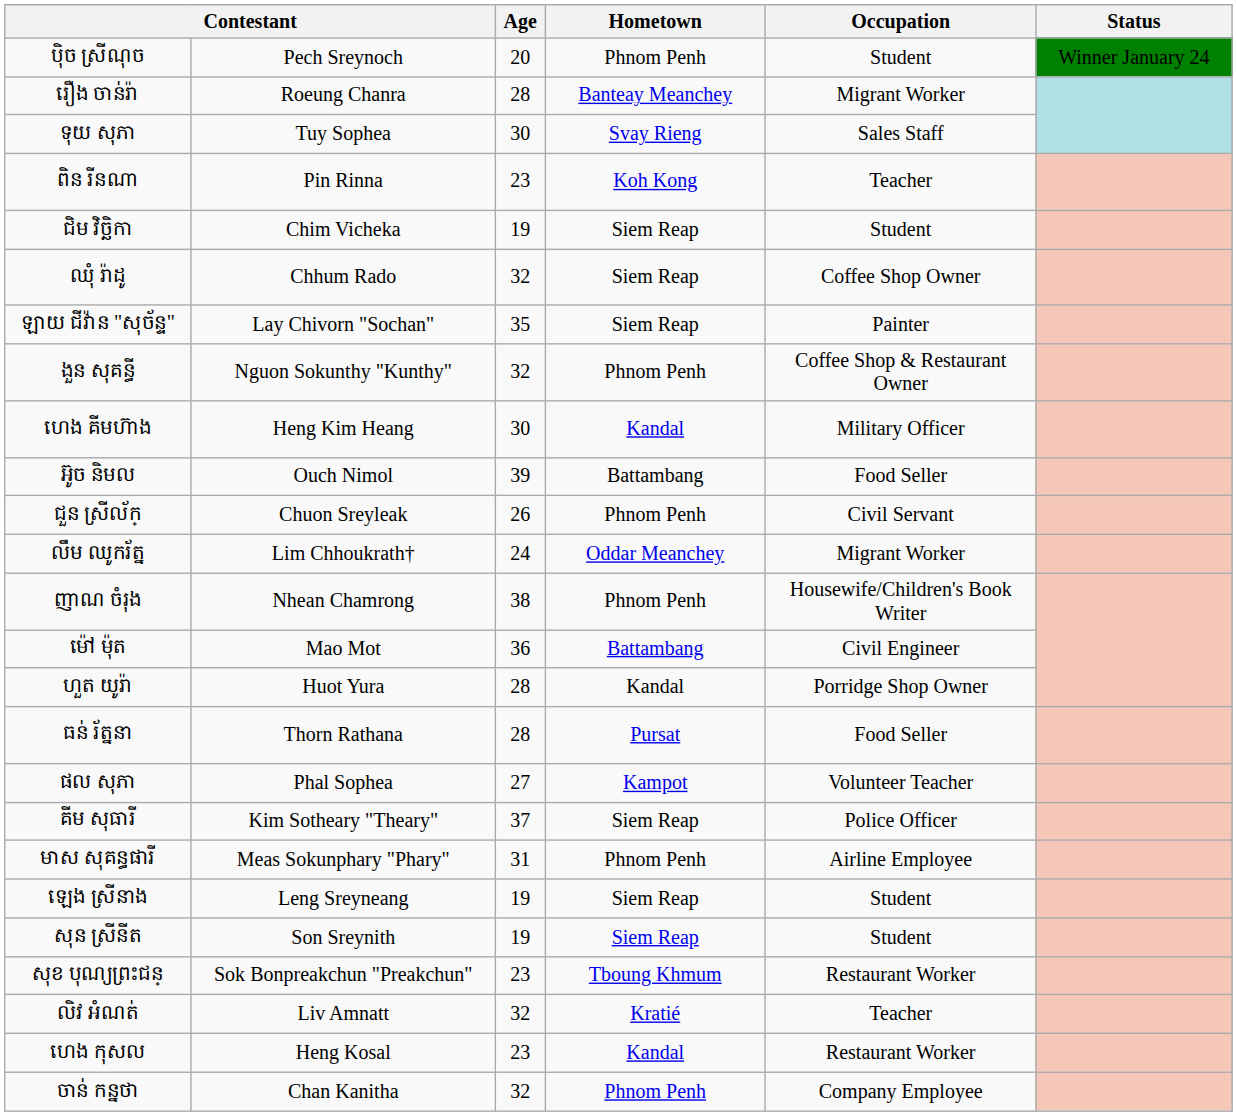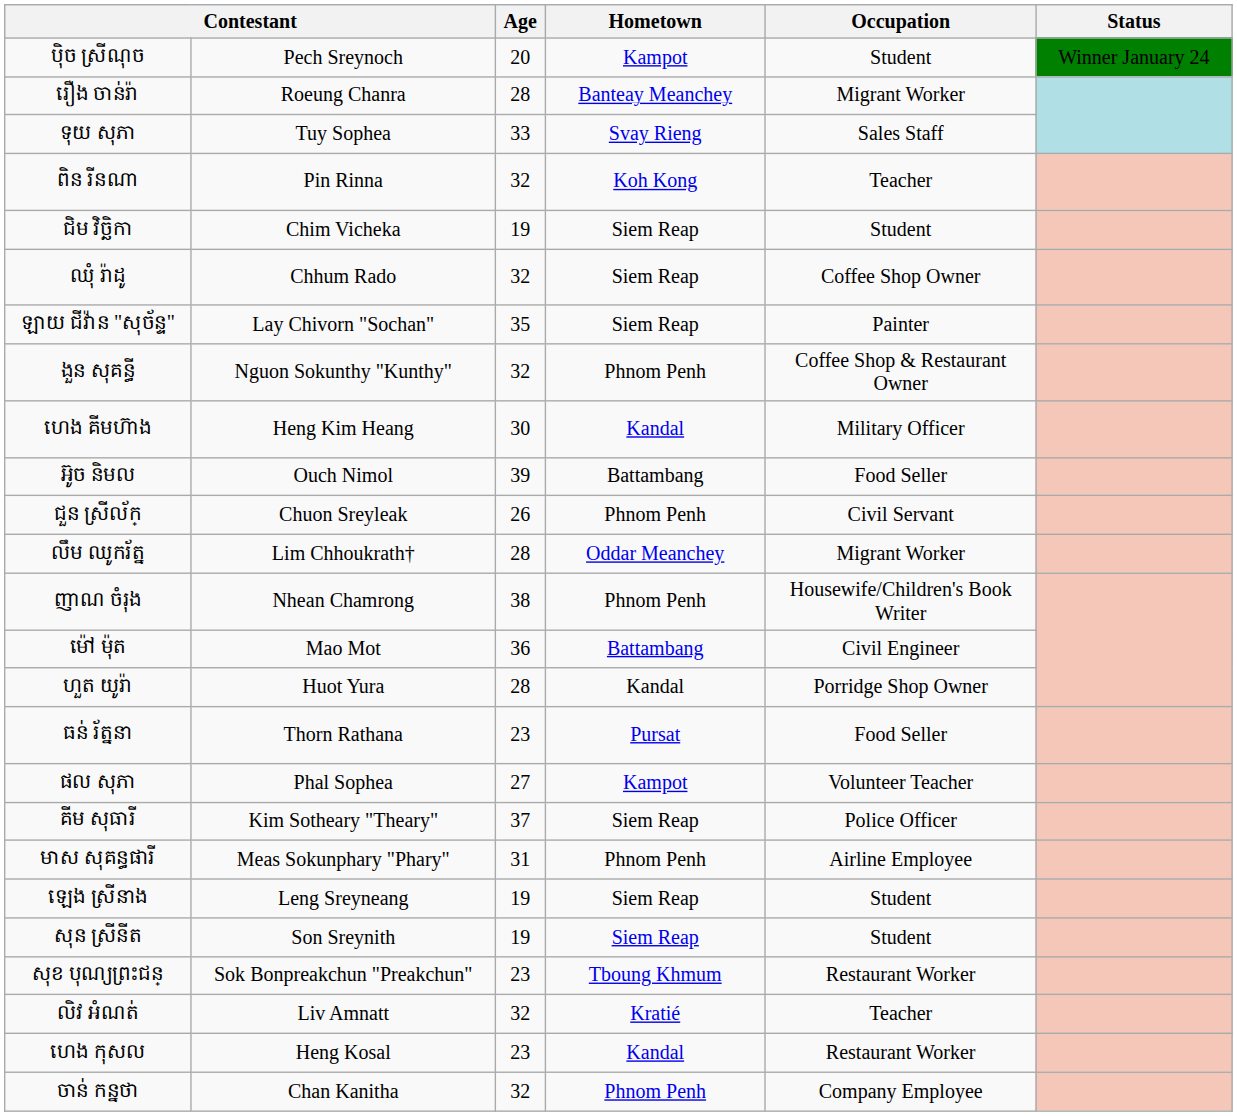ប៉ិច ស្រីណុច | Hometown: Phnom Penh -> Kampot
ទុយ សុភា | Age: 30 -> 33
ពិន រីនណា | Age: 23 -> 32
លឹម ឈូករ័ត្ន | Age: 24 -> 28
ធន់ រ័ត្ននា | Age: 28 -> 23
